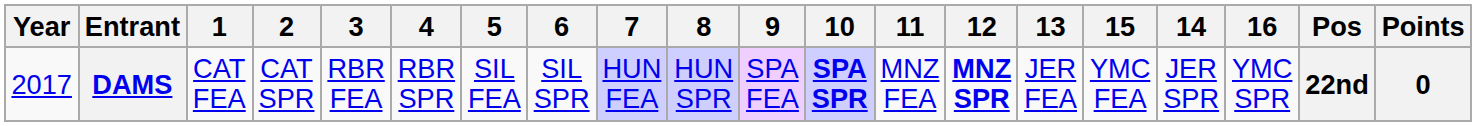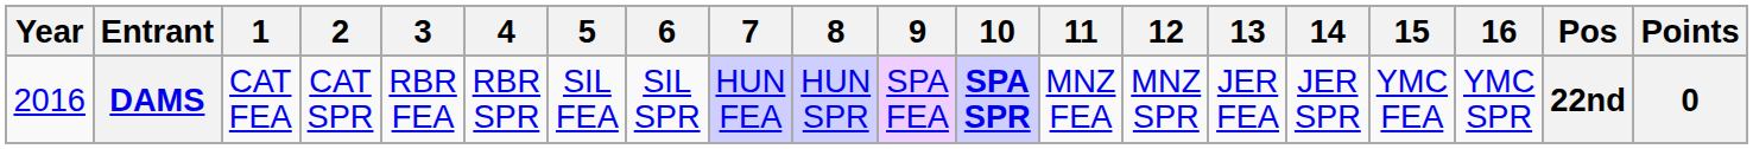columns swapped: 14 <-> 15
DAMS | Year: 2017 -> 2016
DAMS | 12: bold -> normal
